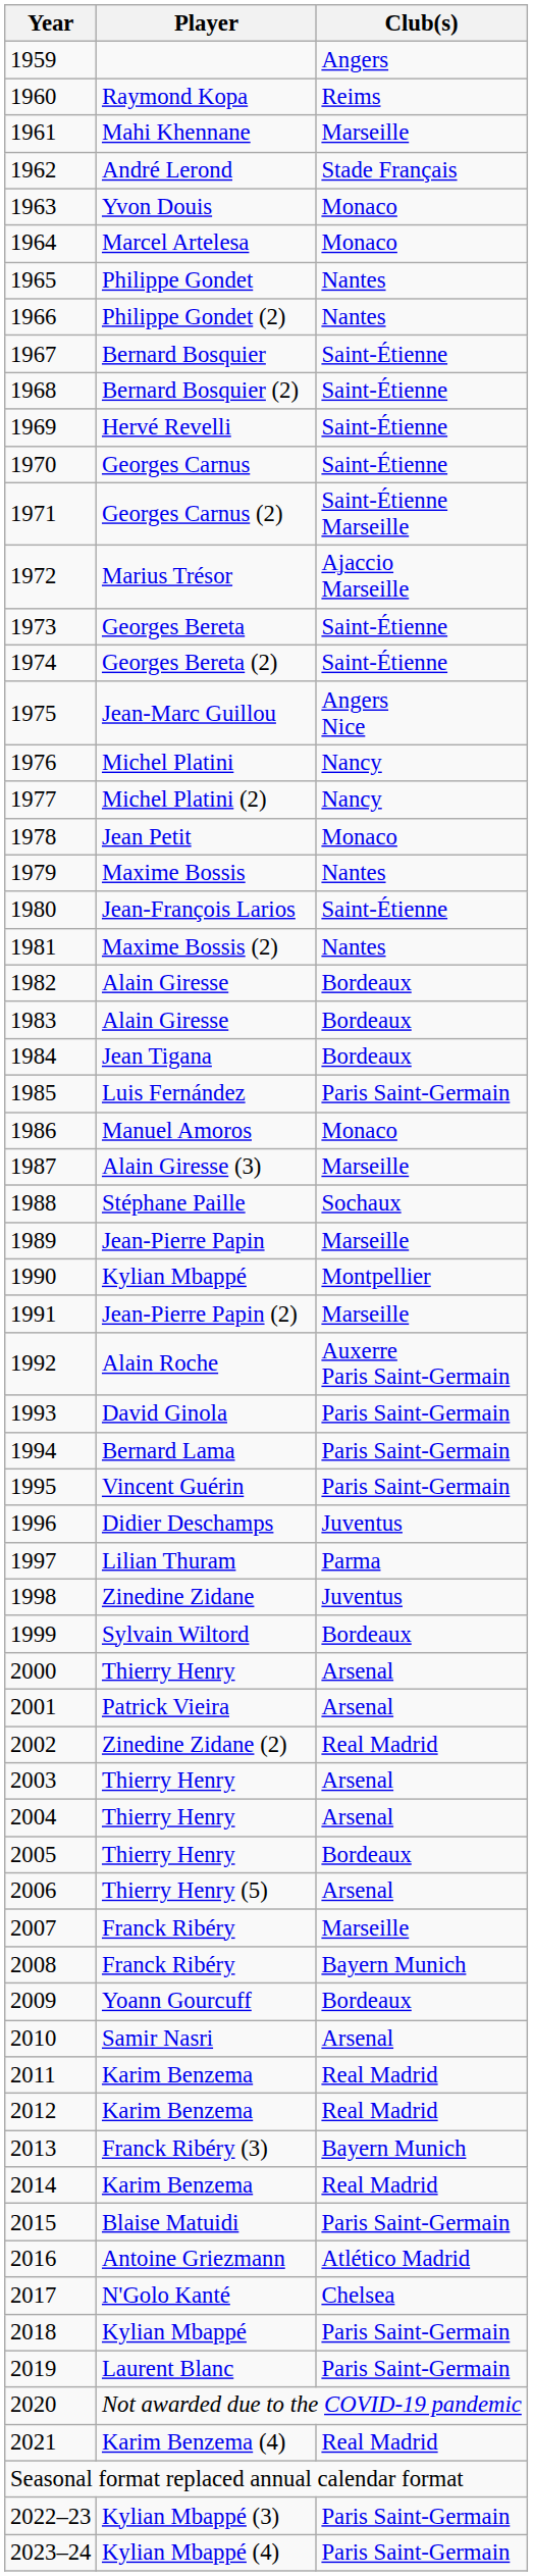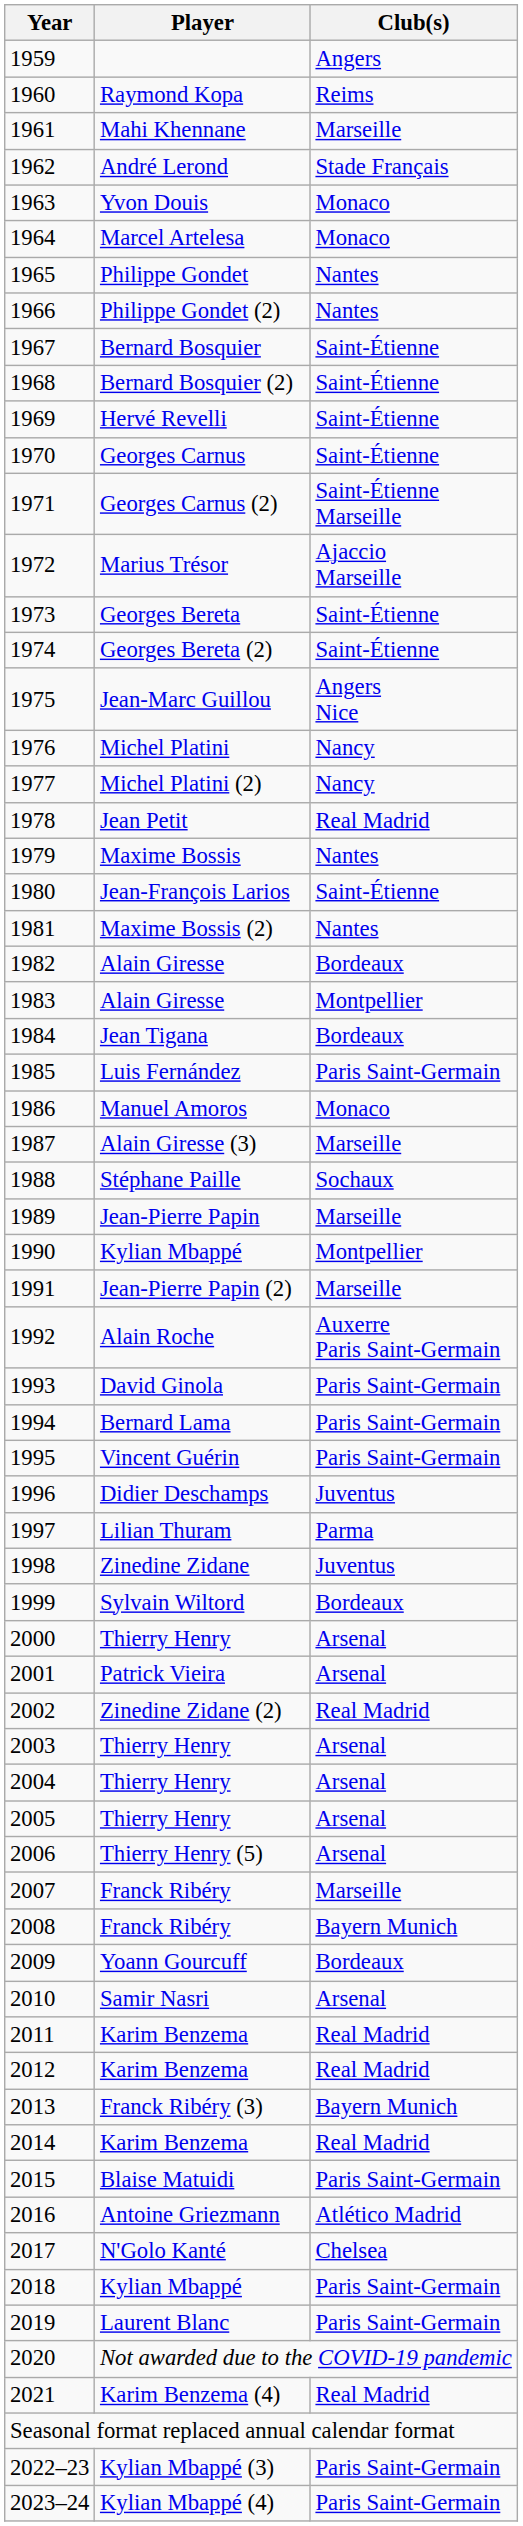1978 | Club(s): Monaco -> Real Madrid
1983 | Club(s): Bordeaux -> Montpellier
2005 | Club(s): Bordeaux -> Arsenal
